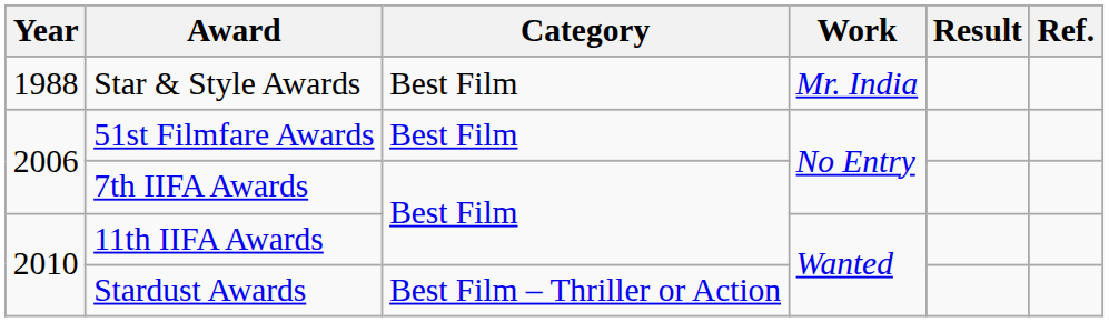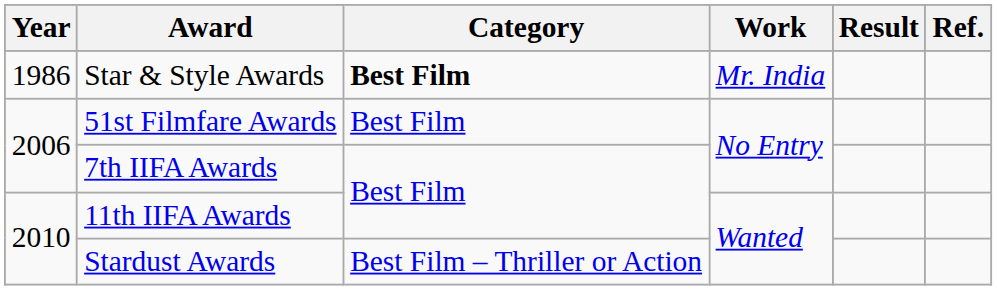Star & Style Awards | Year: 1988 -> 1986
Star & Style Awards | Category: normal -> bold
